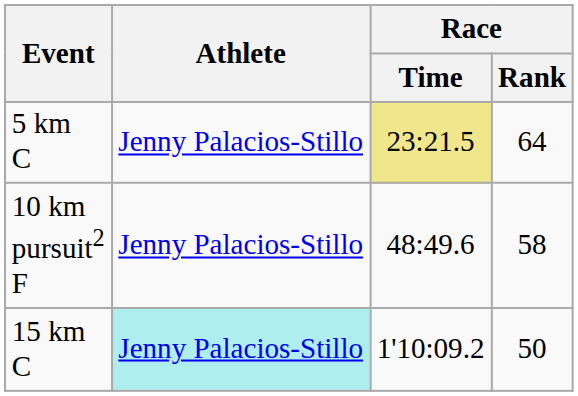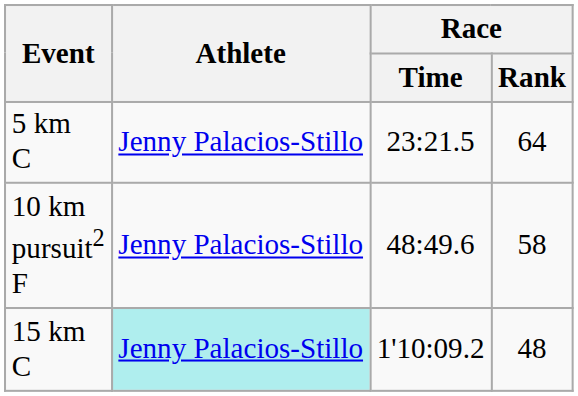5 km C | Race / Time: khaki background -> no background
15 km C | Race / Rank: 50 -> 48
